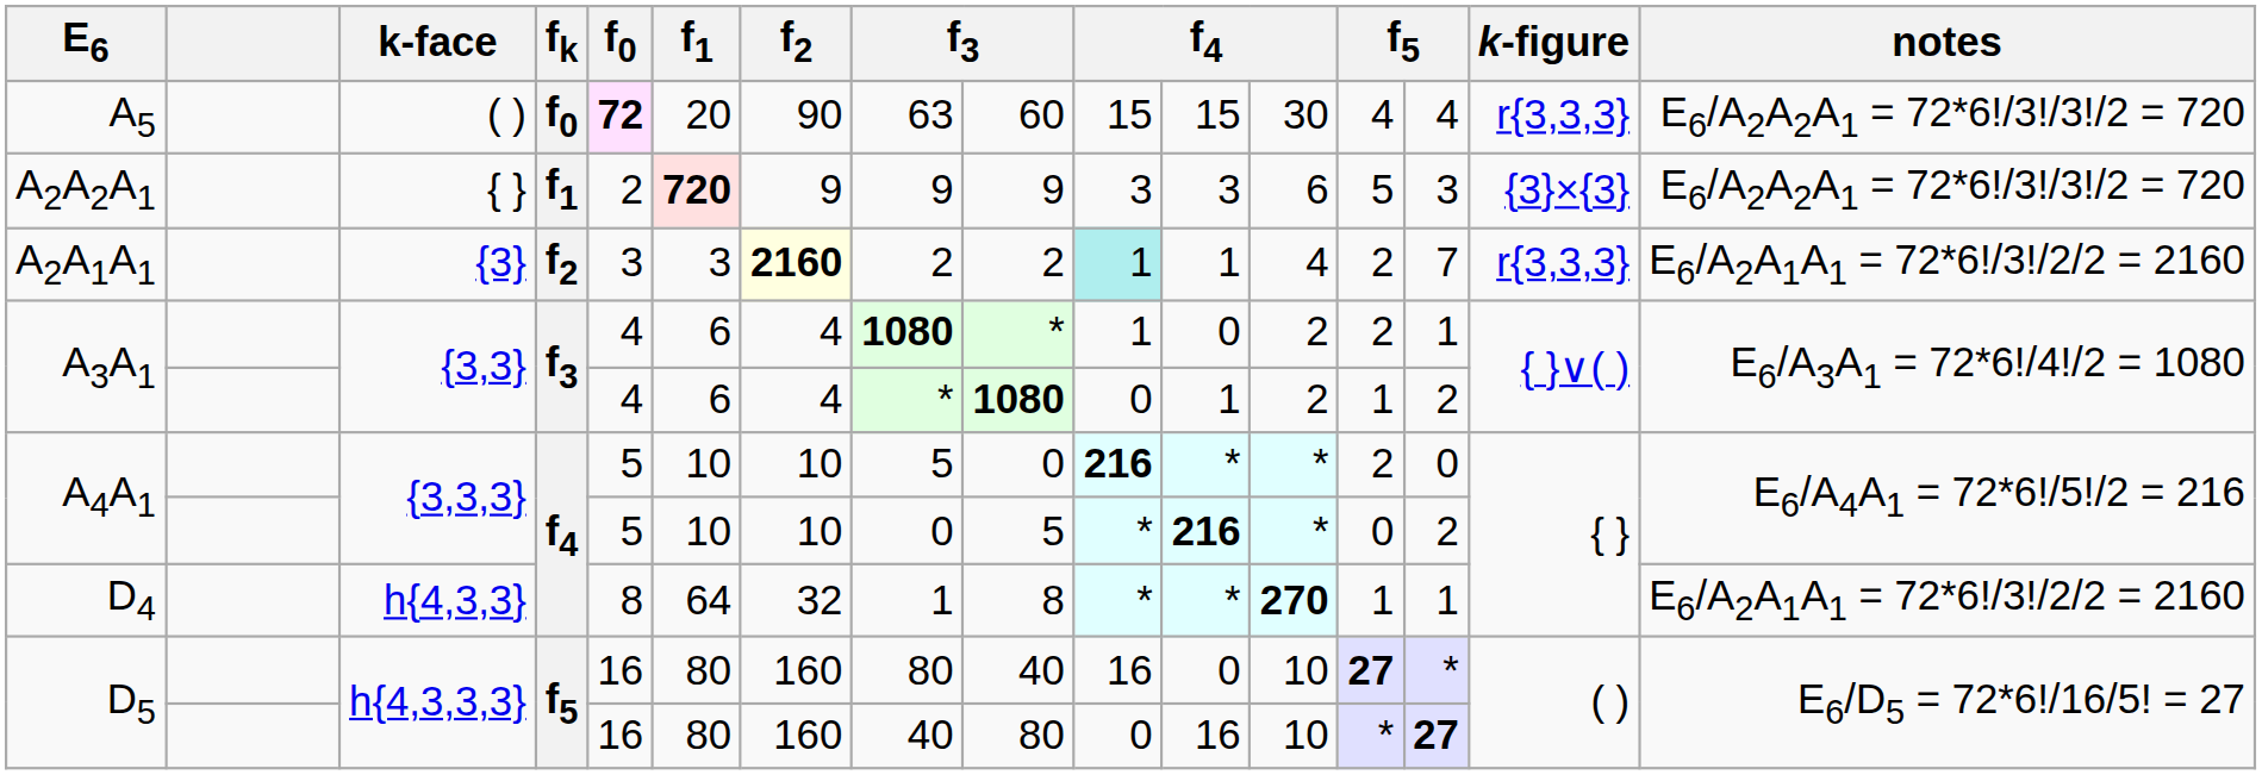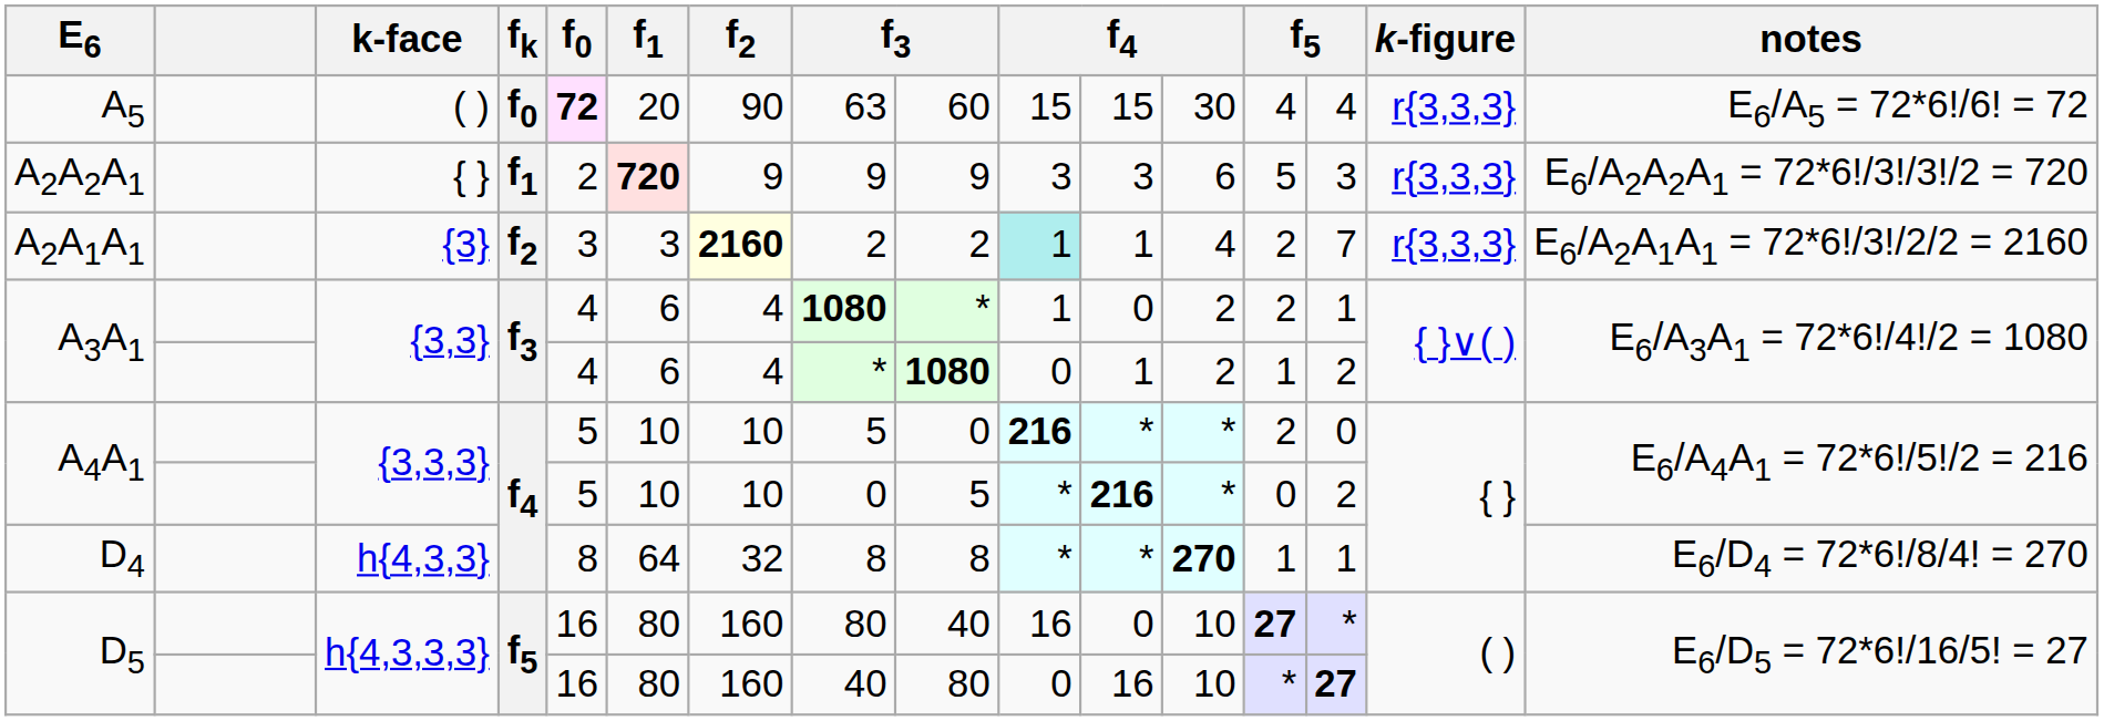A5 | notes: E6/A2A2A1 = 72*6!/3!/3!/2 = 720 -> E6/A5 = 72*6!/6! = 72
A2A2A1 | k-figure: {3}×{3} -> r{3,3,3}
D4 | column 8: 1 -> 8
D4 | notes: E6/A2A1A1 = 72*6!/3!/2/2 = 2160 -> E6/D4 = 72*6!/8/4! = 270
